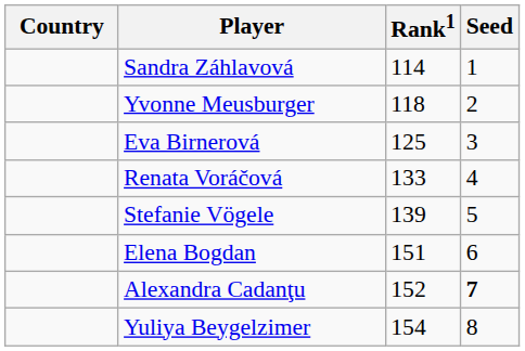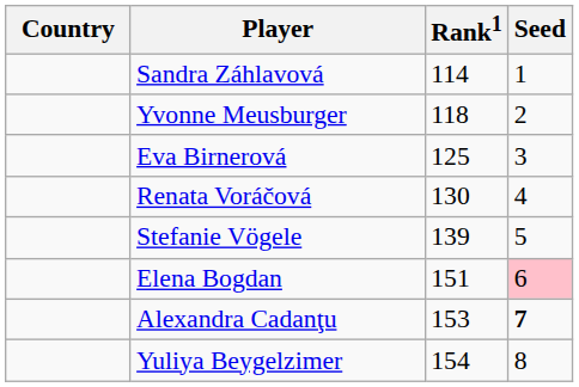Renata Voráčová | Rank1: 133 -> 130
Elena Bogdan | Seed: no background -> pink background
Alexandra Cadanţu | Rank1: 152 -> 153
